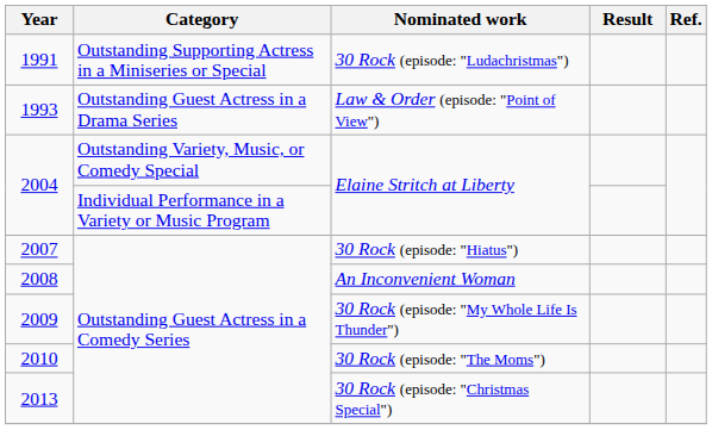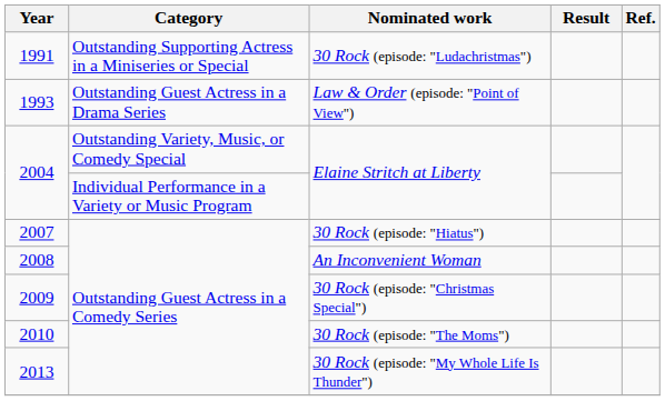2009 | Nominated work: 30 Rock (episode: "My Whole Life Is Thunder") -> 30 Rock (episode: "Christmas Special")
2013 | Nominated work: 30 Rock (episode: "Christmas Special") -> 30 Rock (episode: "My Whole Life Is Thunder")
